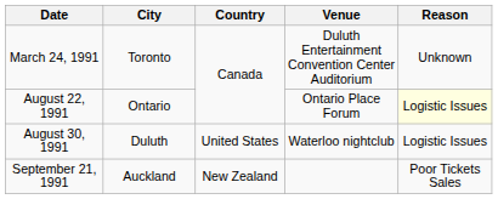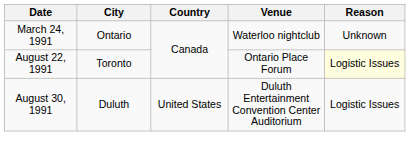March 24, 1991 | City: Toronto -> Ontario
March 24, 1991 | Venue: Duluth Entertainment Convention Center Auditorium -> Waterloo nightclub
August 22, 1991 | City: Ontario -> Toronto
August 30, 1991 | Venue: Waterloo nightclub -> Duluth Entertainment Convention Center Auditorium
- row: September 21, 1991 | Auckland | New Zealand | Poor Tickets Sales
